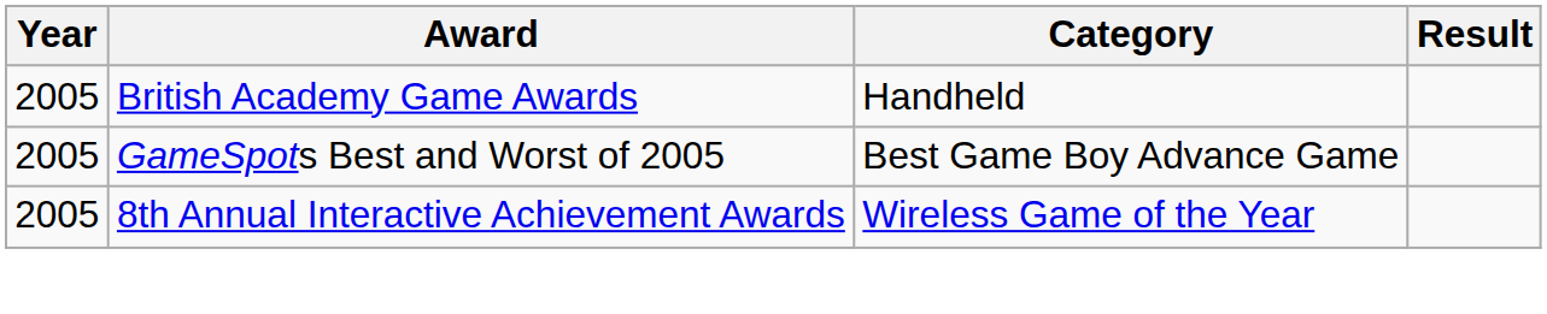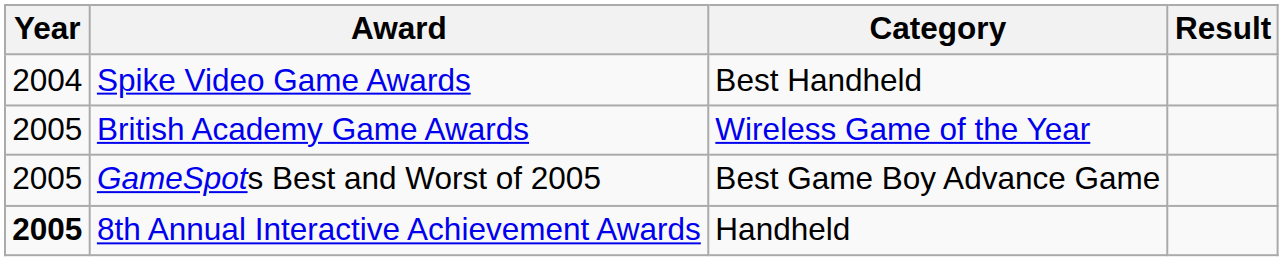+ row: 2004 | Spike Video Game Awards | Best Handheld
British Academy Game Awards | Category: Handheld -> Wireless Game of the Year
8th Annual Interactive Achievement Awards | Year: normal -> bold
8th Annual Interactive Achievement Awards | Category: Wireless Game of the Year -> Handheld
